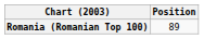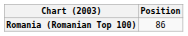Romania (Romanian Top 100) | Position: 89 -> 86
